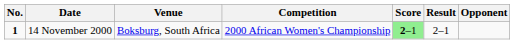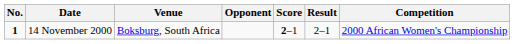columns swapped: Opponent <-> Competition
14 November 2000 | Score: lightgreen background -> no background
